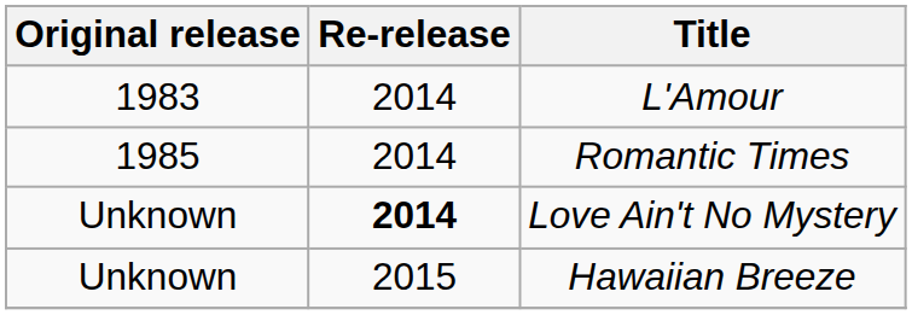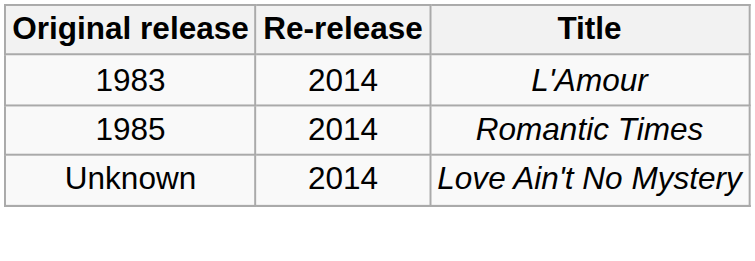Love Ain't No Mystery | Re-release: bold -> normal
- row: Unknown | 2015 | Hawaiian Breeze
